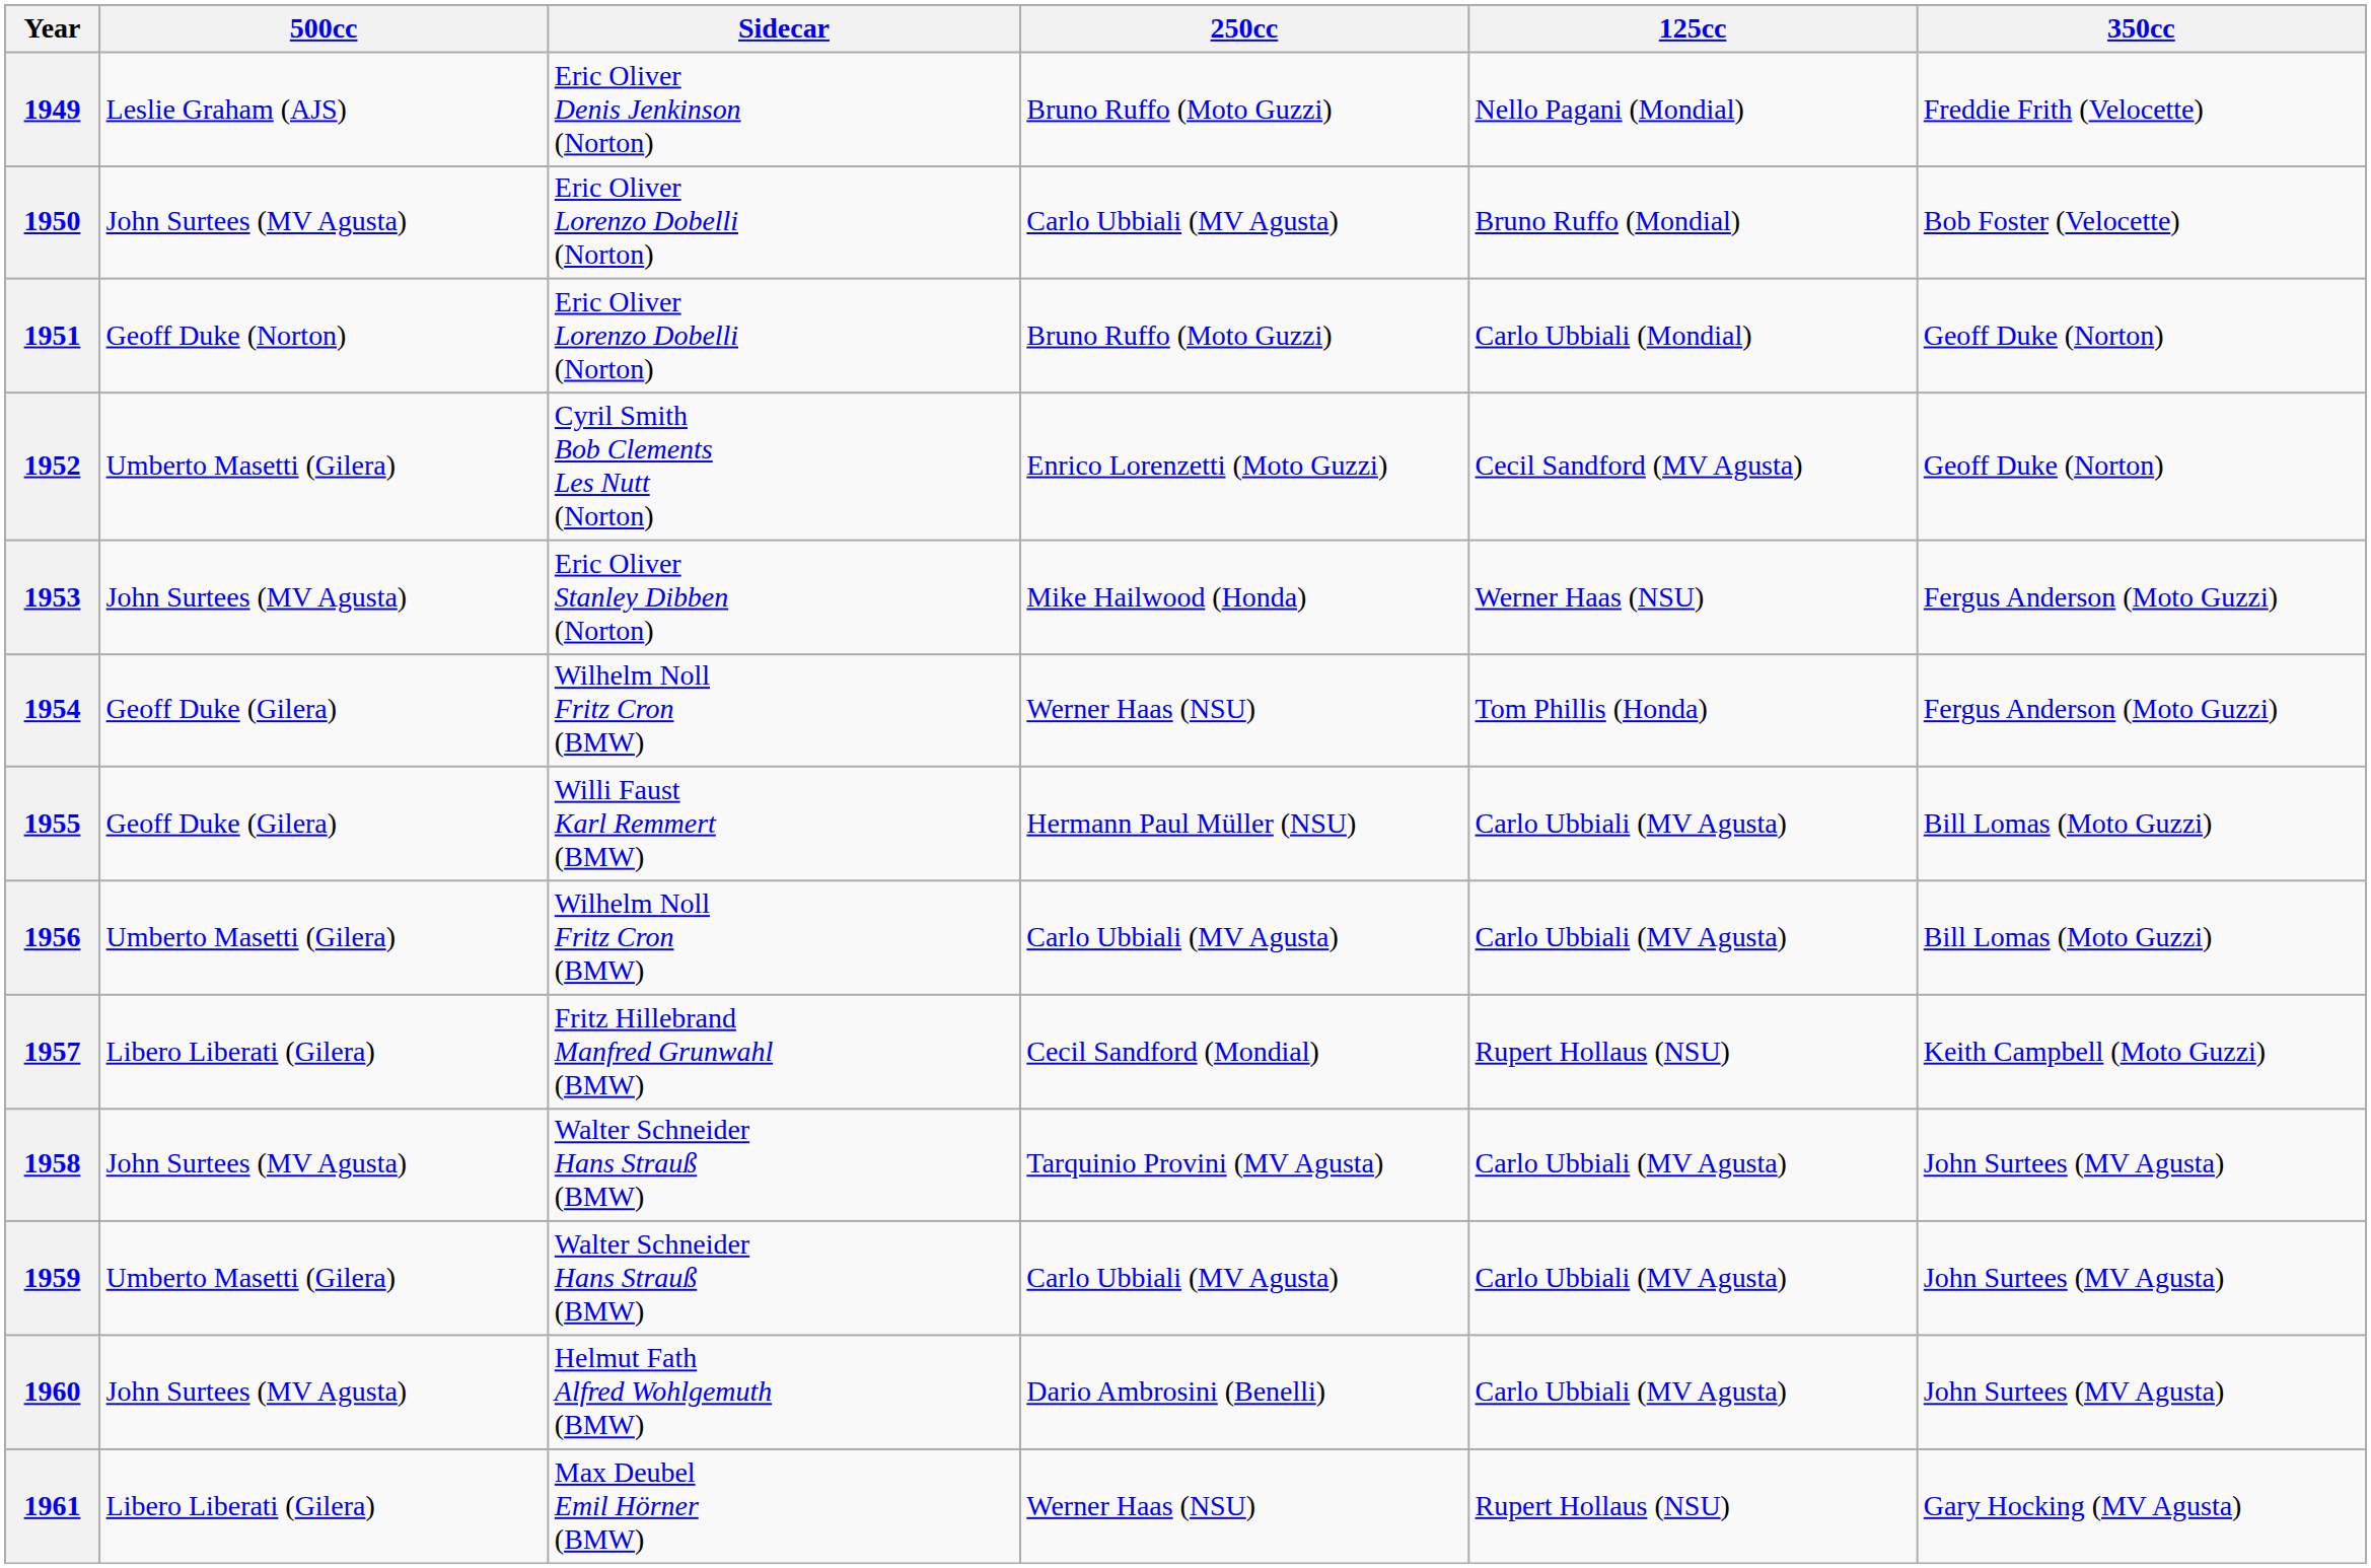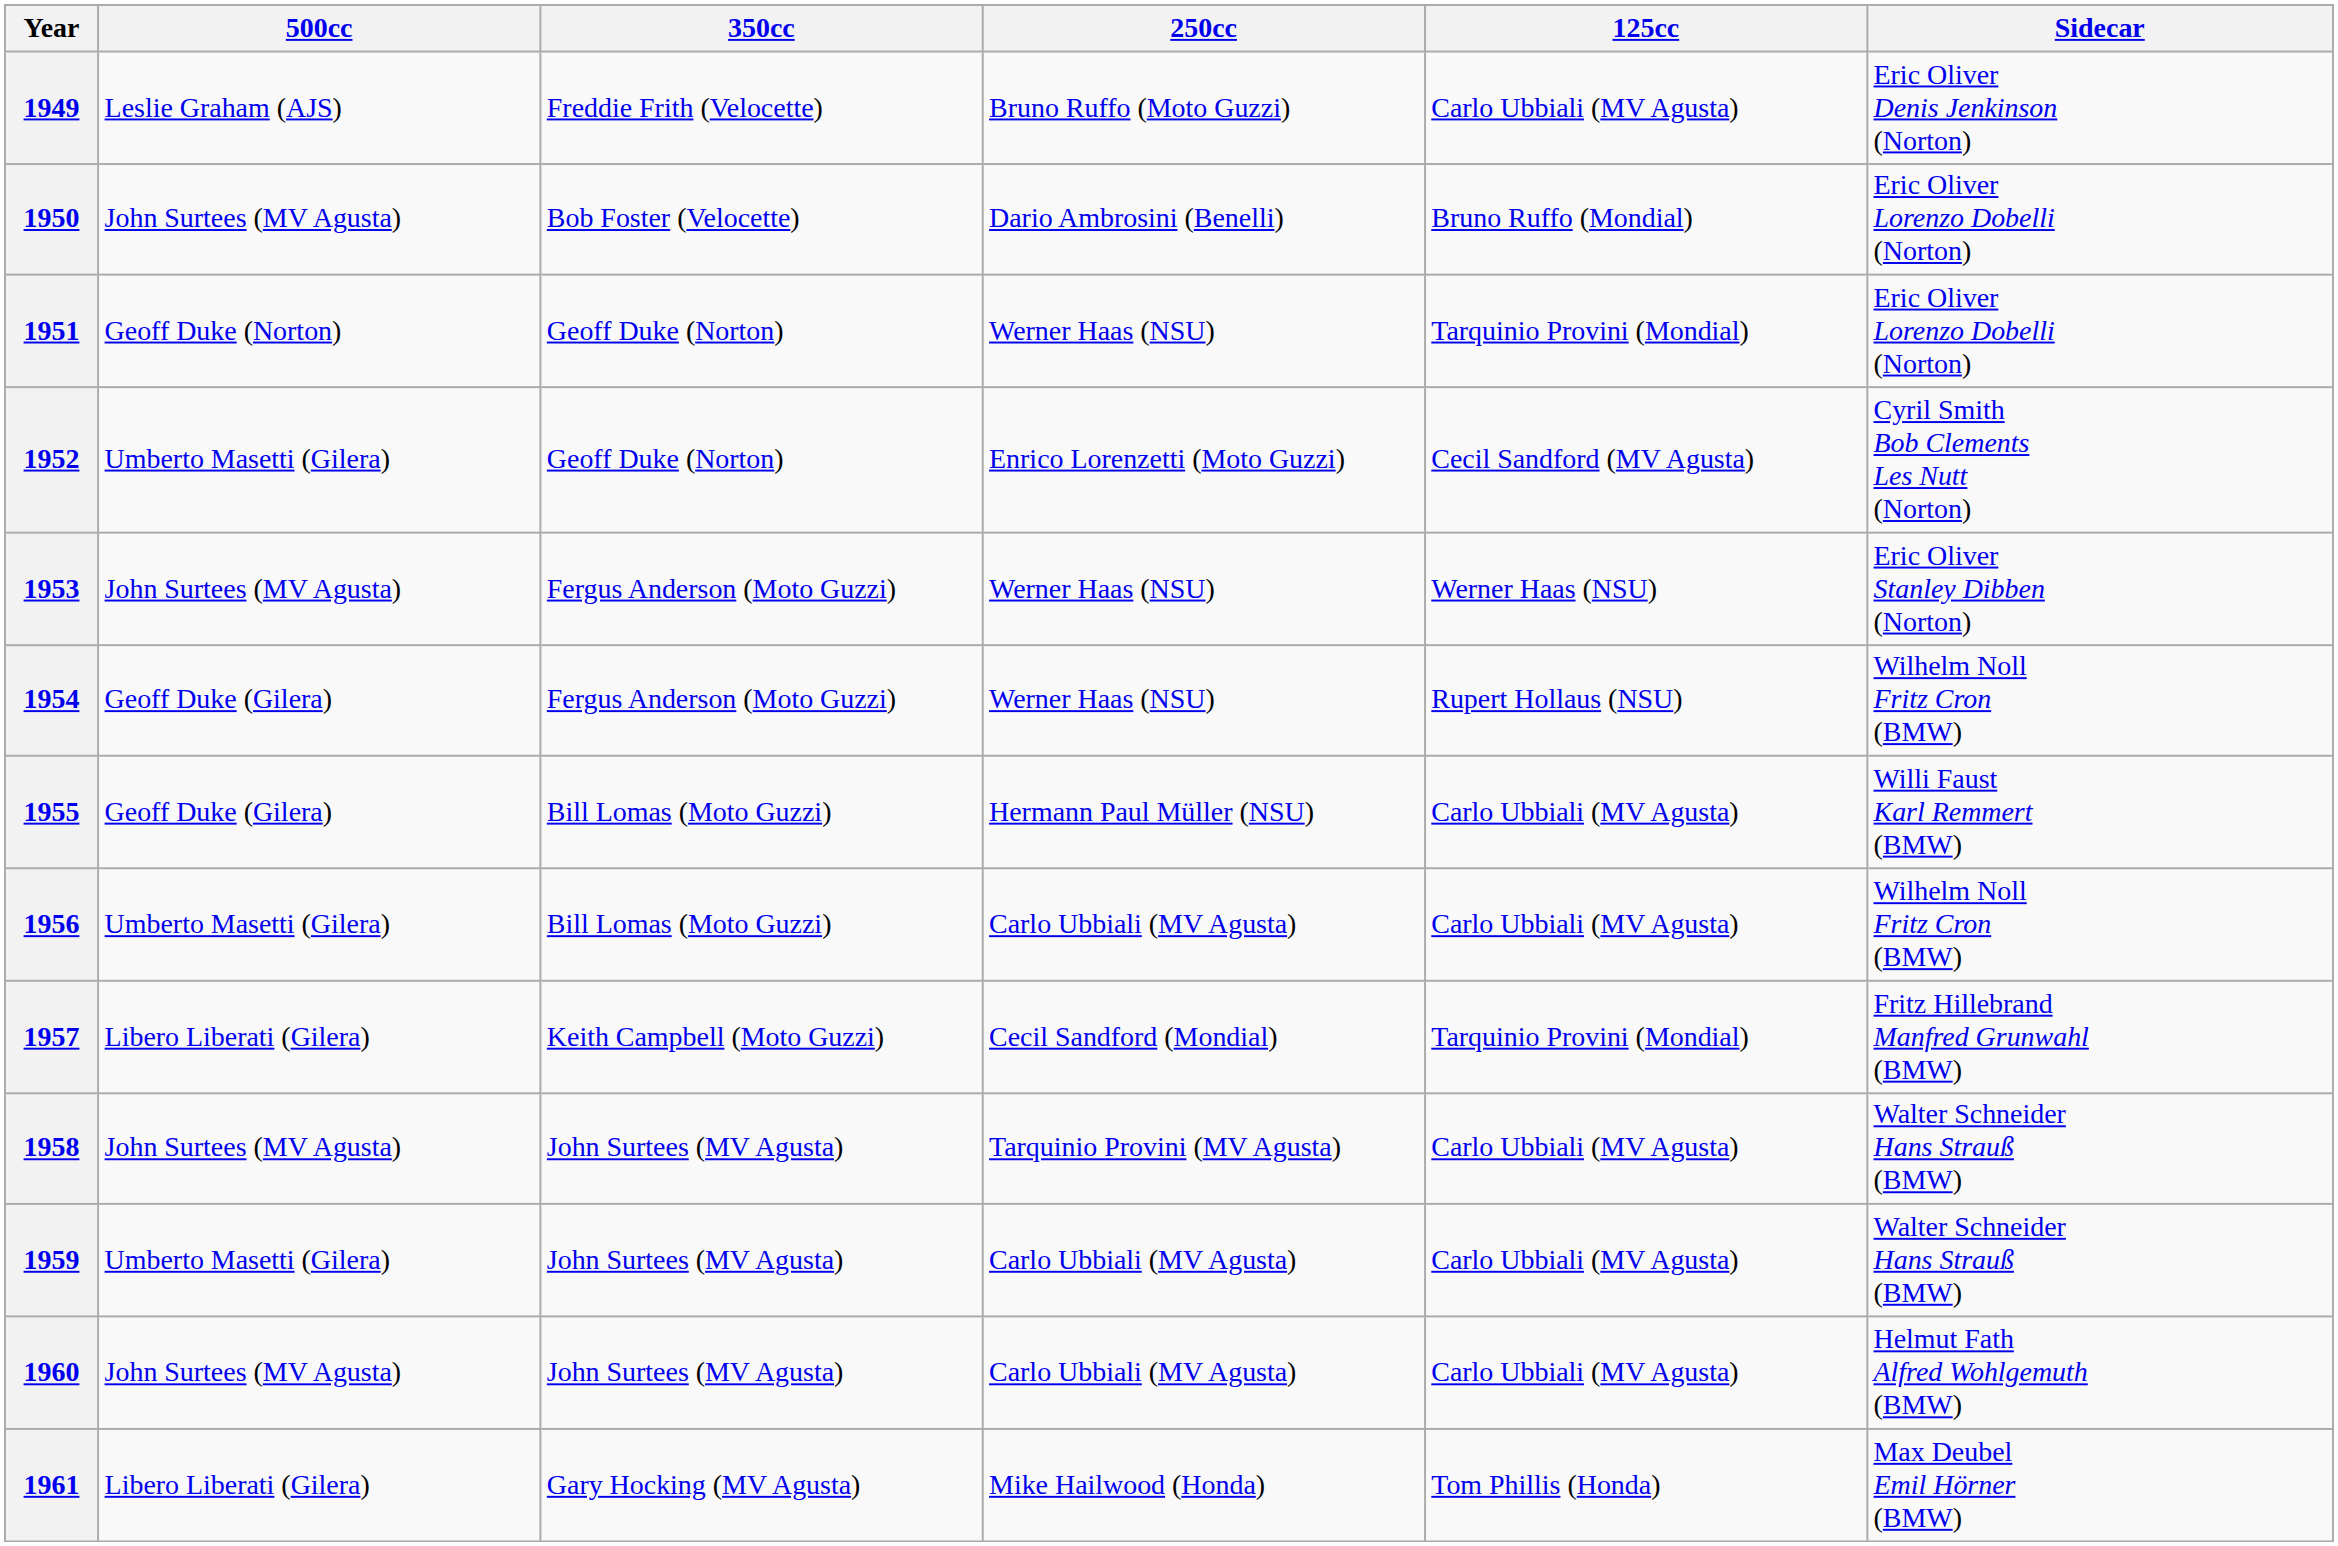columns swapped: 350cc <-> Sidecar
1949 | 125cc: Nello Pagani (Mondial) -> Carlo Ubbiali (MV Agusta)
1950 | 250cc: Carlo Ubbiali (MV Agusta) -> Dario Ambrosini (Benelli)
1951 | 250cc: Bruno Ruffo (Moto Guzzi) -> Werner Haas (NSU)
1951 | 125cc: Carlo Ubbiali (Mondial) -> Tarquinio Provini (Mondial)
1953 | 250cc: Mike Hailwood (Honda) -> Werner Haas (NSU)
1954 | 125cc: Tom Phillis (Honda) -> Rupert Hollaus (NSU)
1957 | 125cc: Rupert Hollaus (NSU) -> Tarquinio Provini (Mondial)
1960 | 250cc: Dario Ambrosini (Benelli) -> Carlo Ubbiali (MV Agusta)
1961 | 250cc: Werner Haas (NSU) -> Mike Hailwood (Honda)
1961 | 125cc: Rupert Hollaus (NSU) -> Tom Phillis (Honda)
